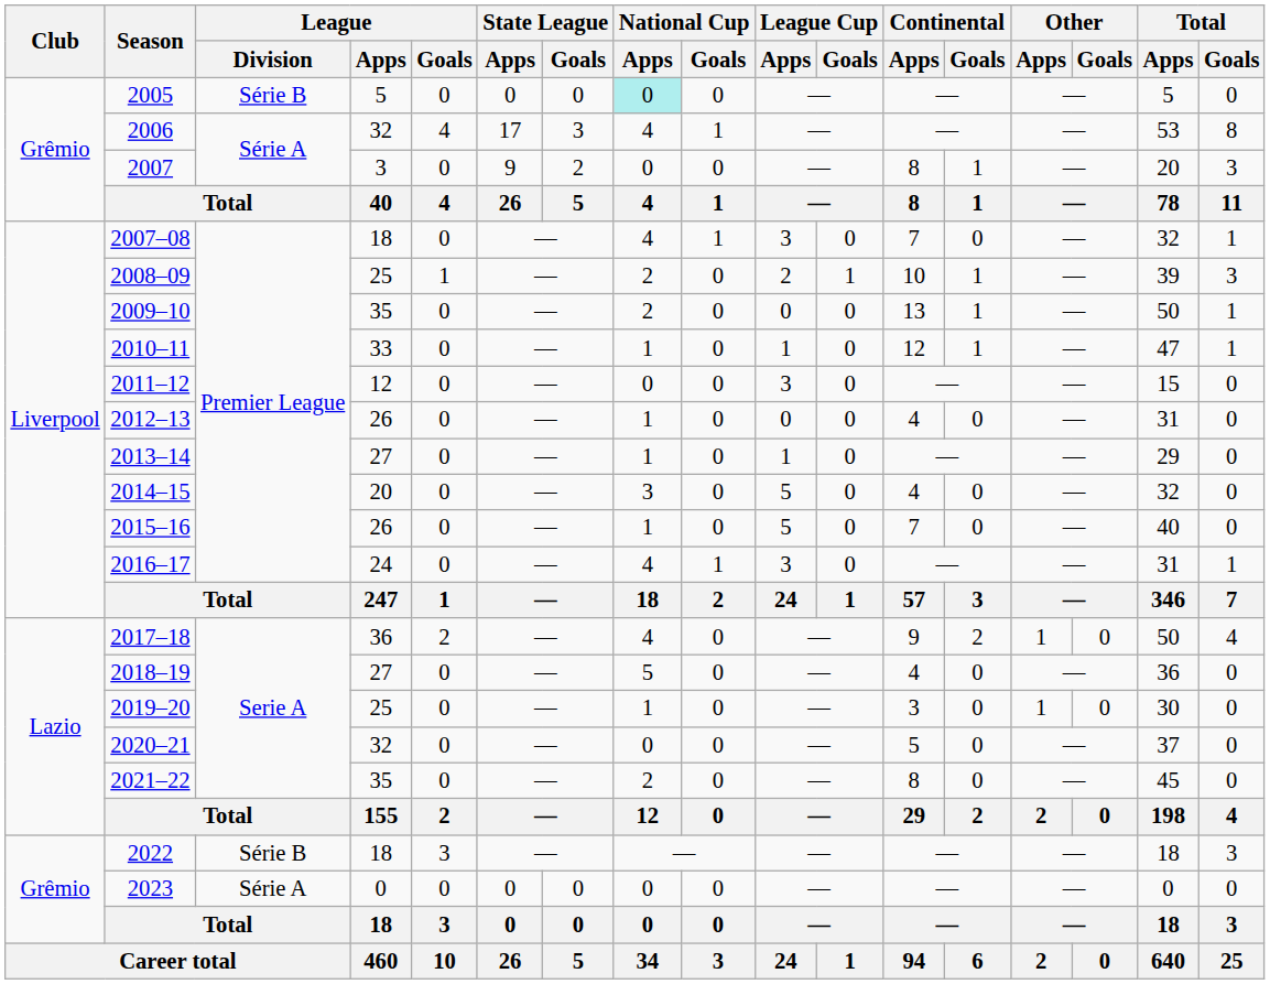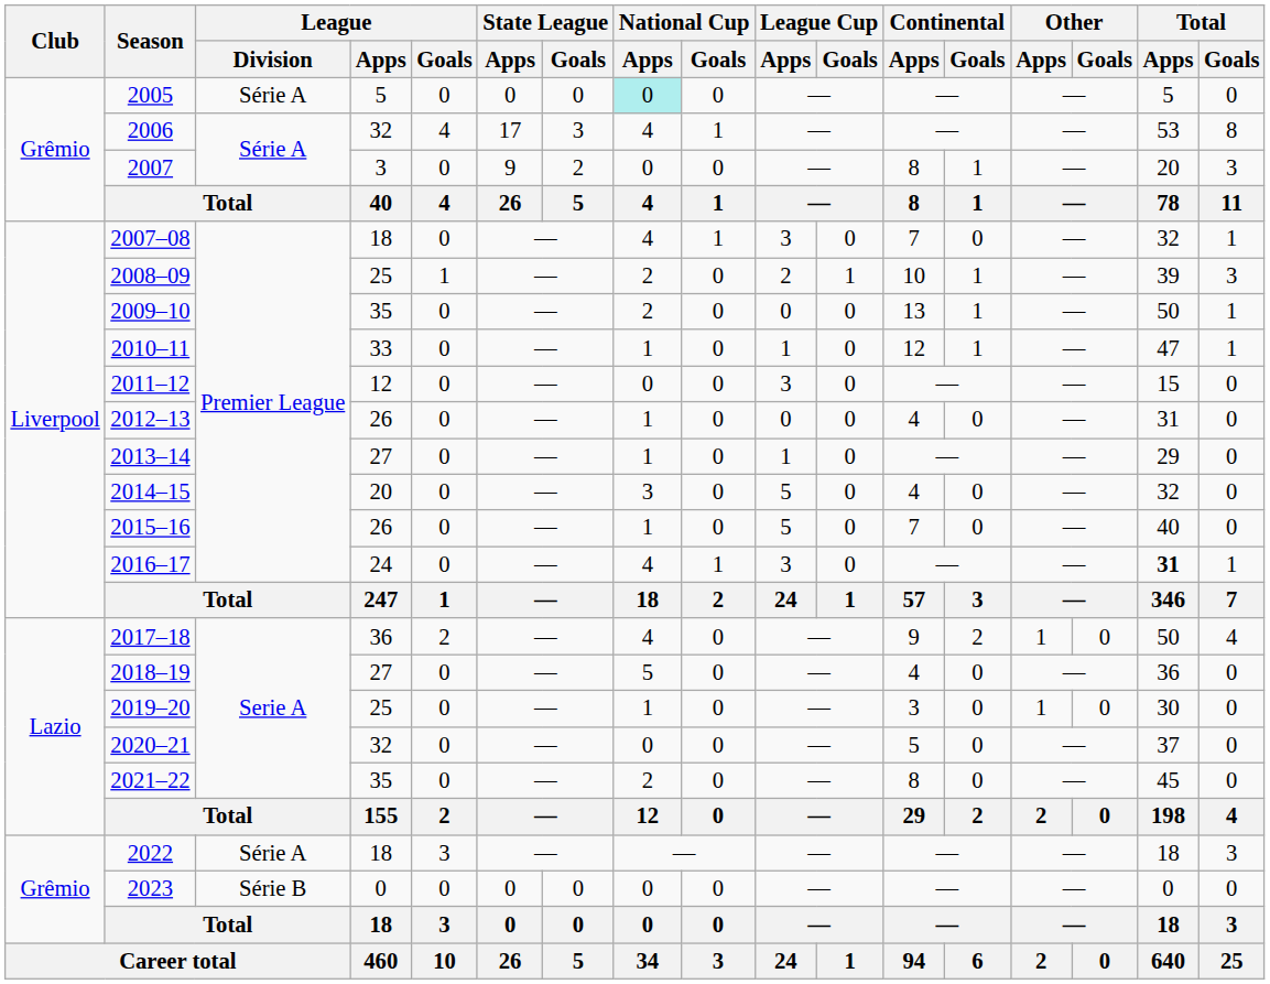2005 | League / Division: Série B -> Série A
2016–17 | Total / Apps: normal -> bold
2022 | League / Division: Série B -> Série A
2023 | League / Division: Série A -> Série B
